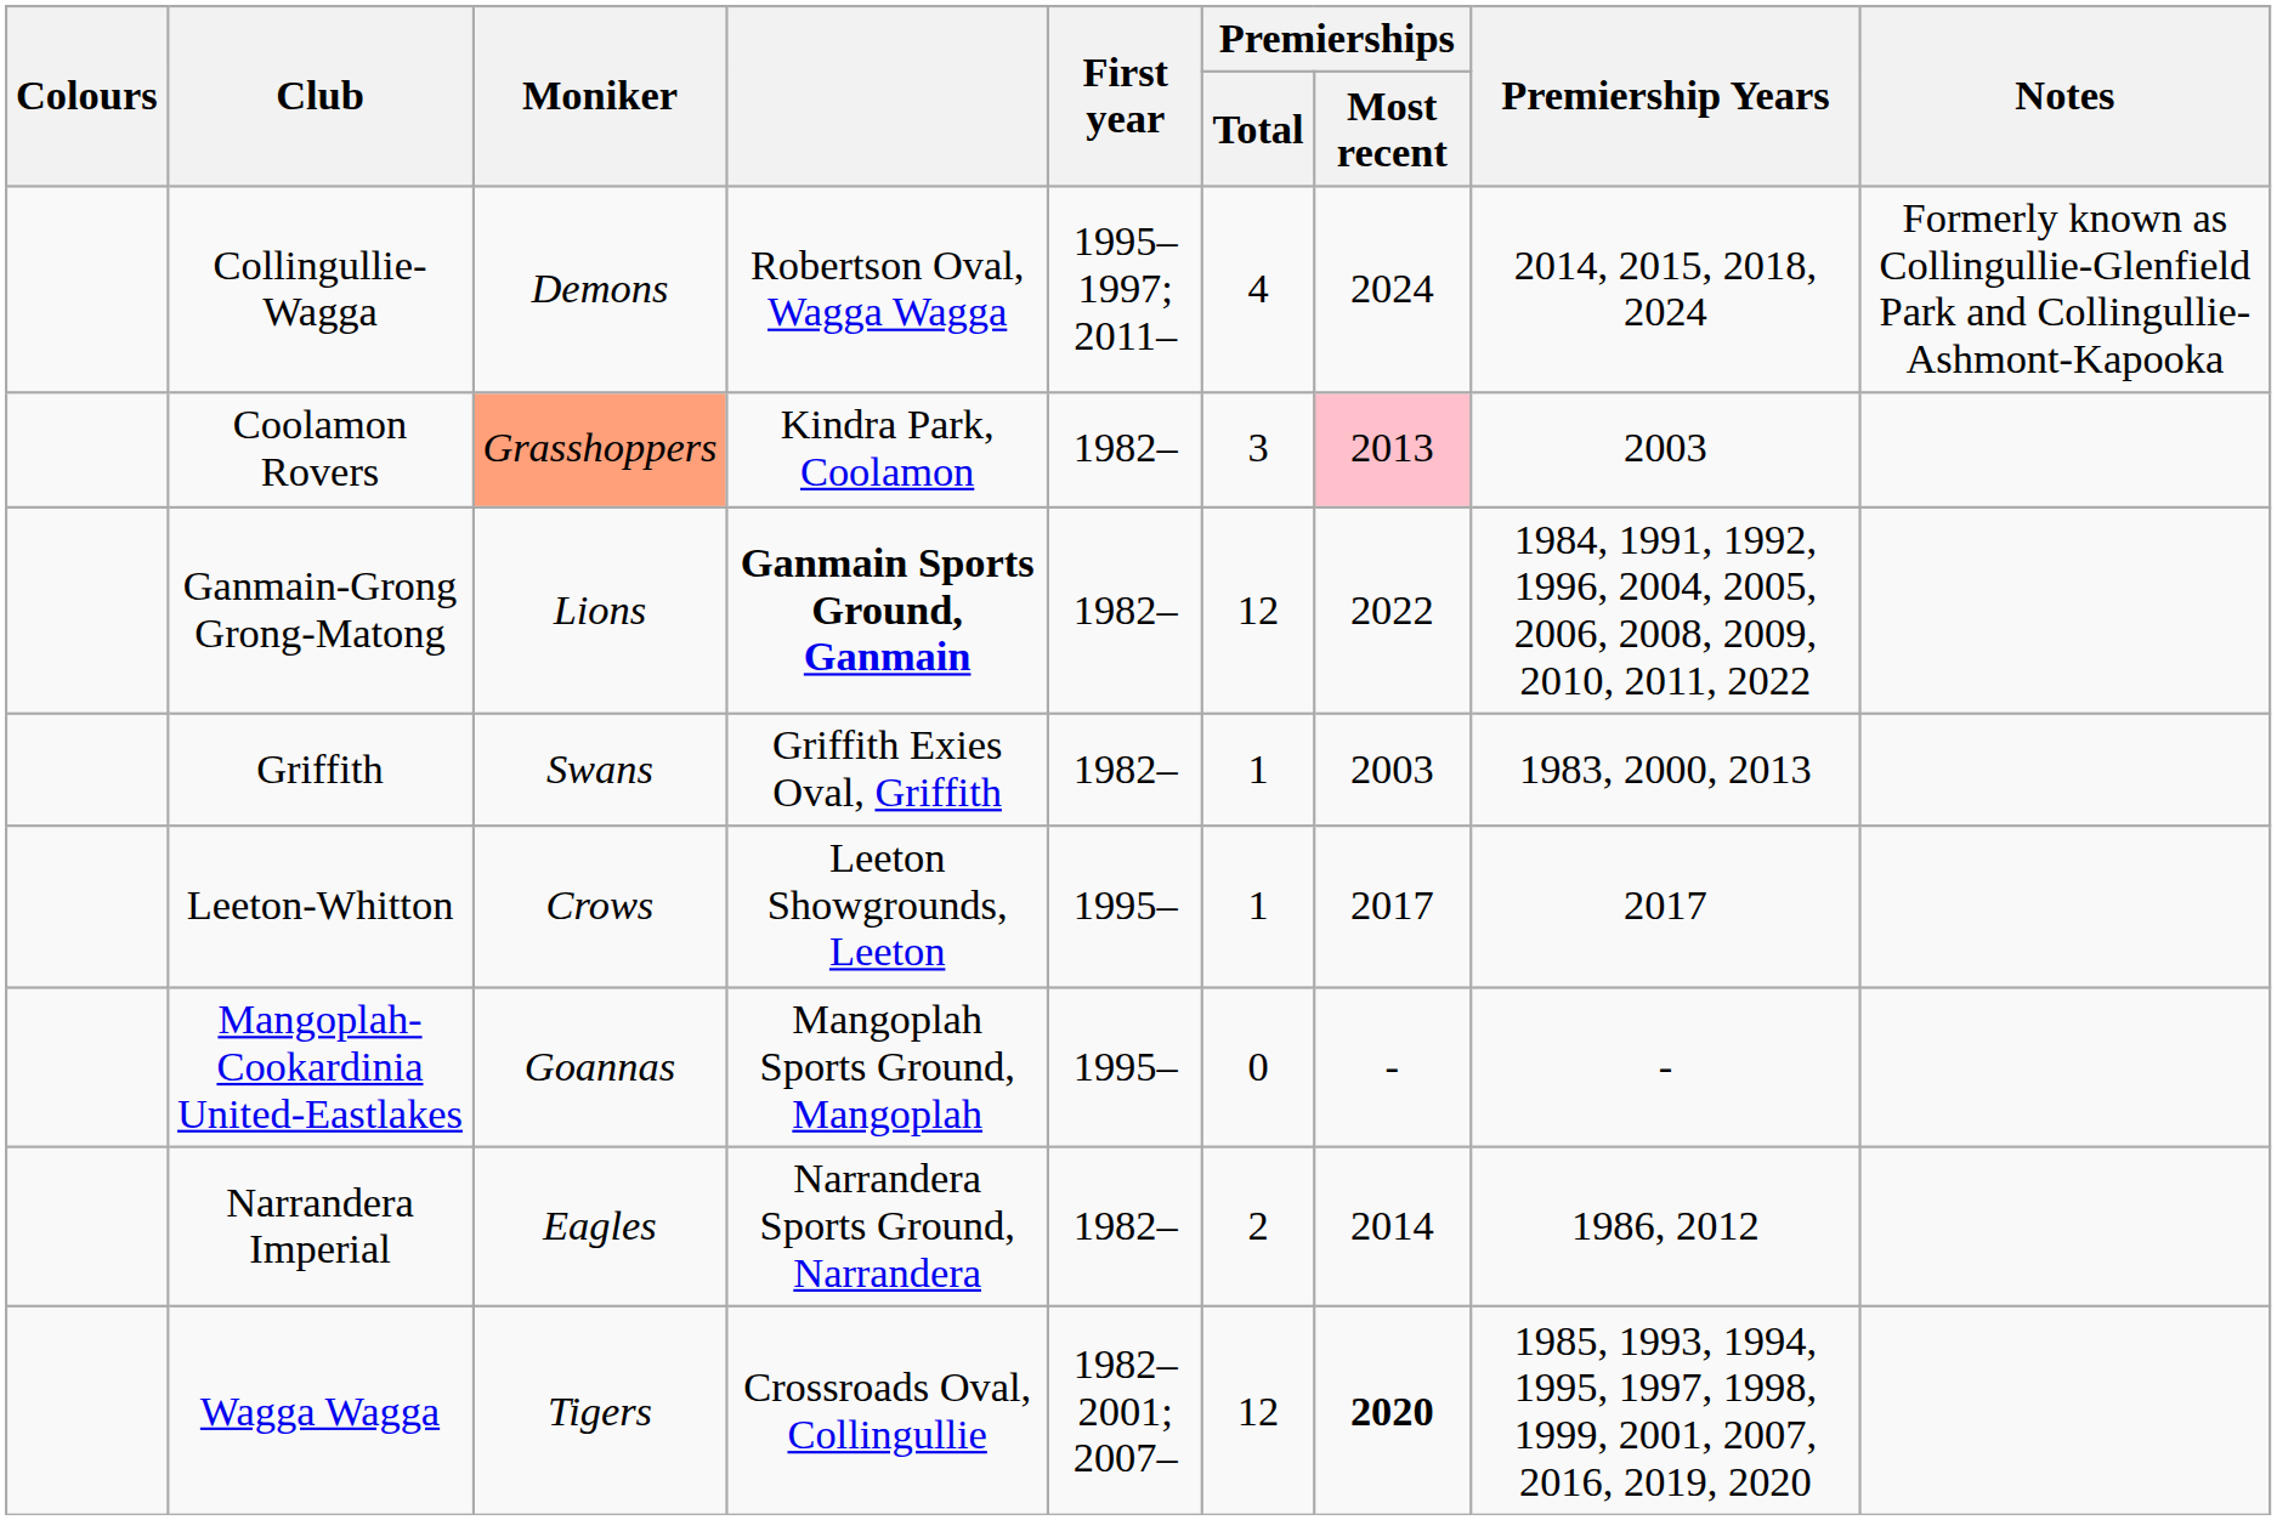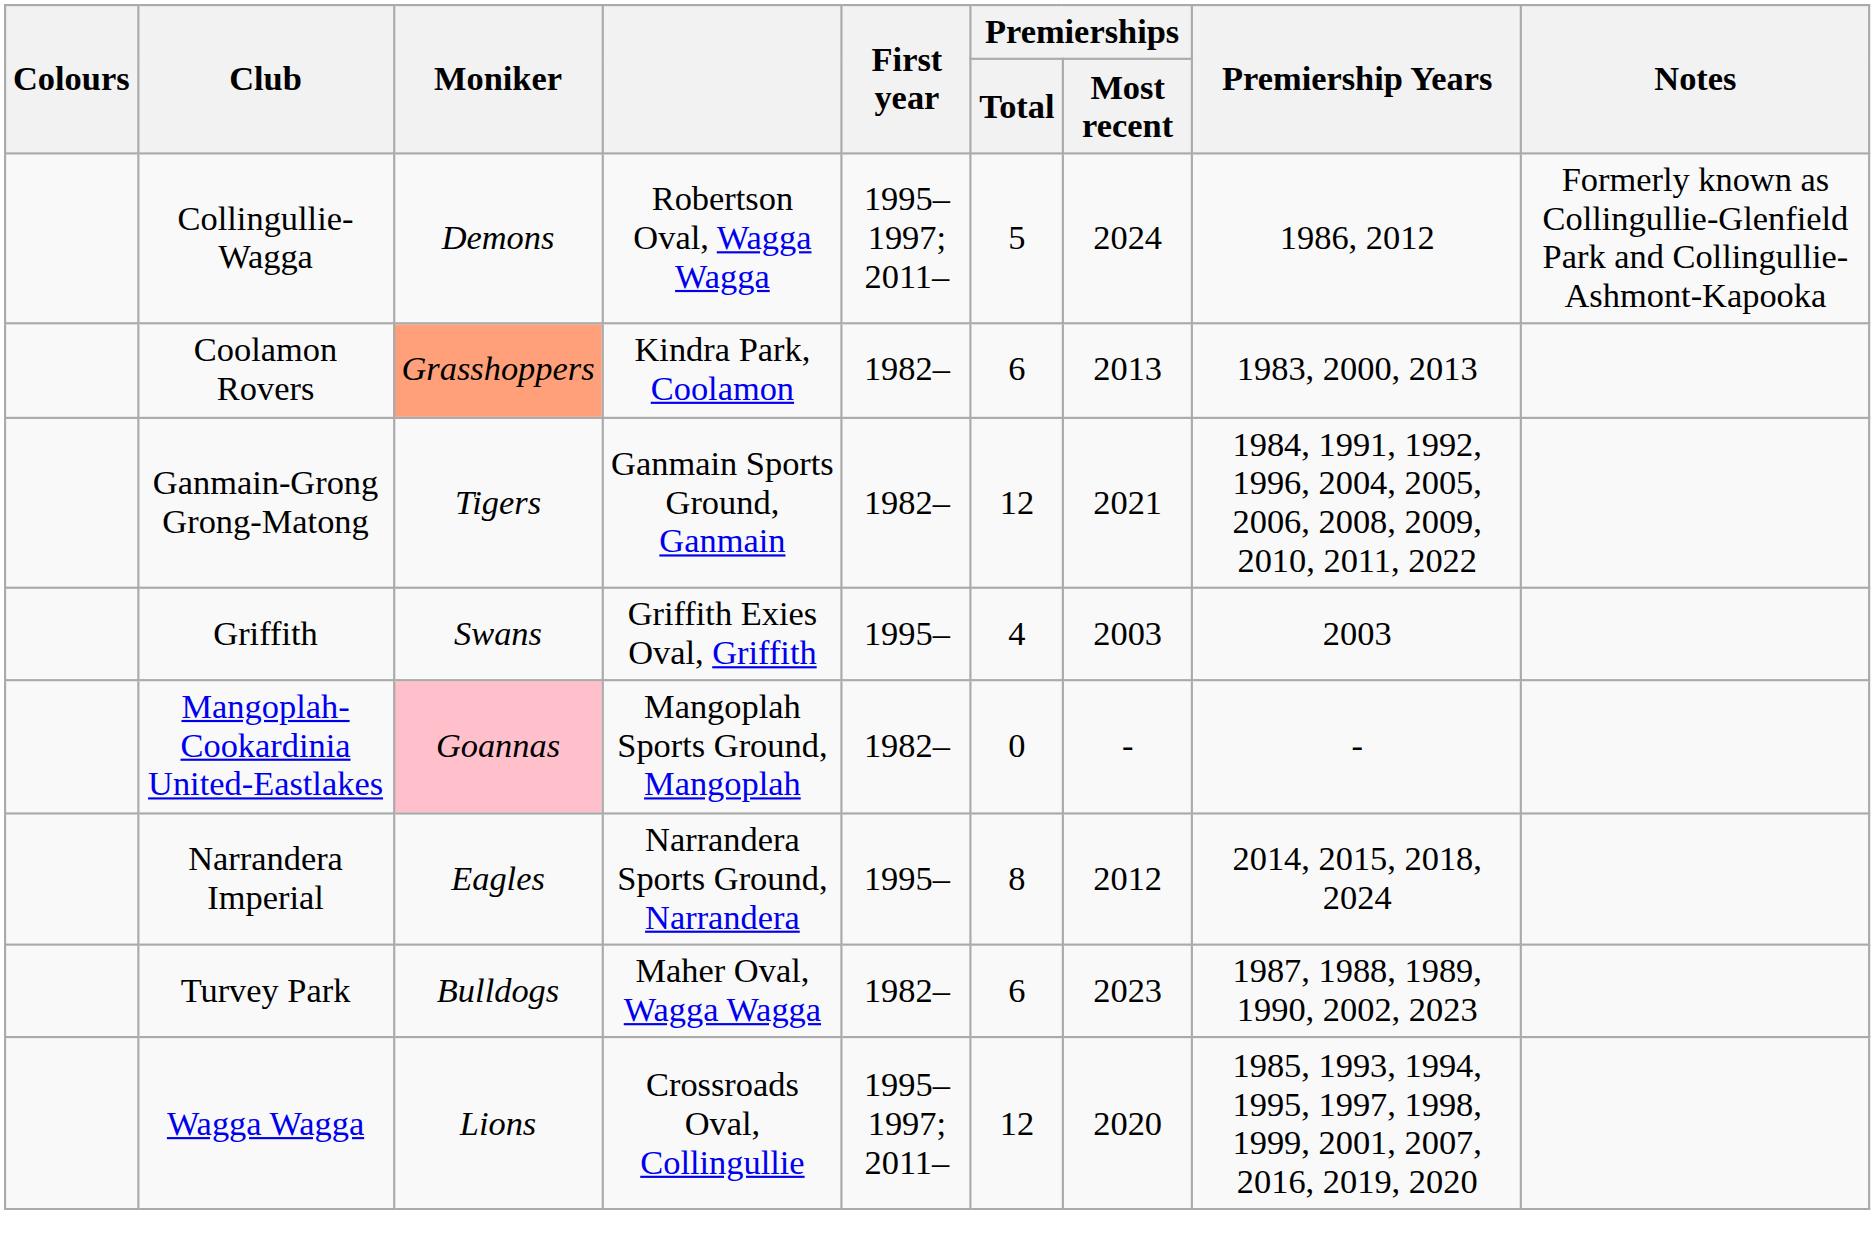Collingullie-Wagga | Premierships / Total: 4 -> 5
Collingullie-Wagga | Premiership Years: 2014, 2015, 2018, 2024 -> 1986, 2012
Coolamon Rovers | Premierships / Total: 3 -> 6
Coolamon Rovers | Premierships / Most recent: pink background -> no background
Coolamon Rovers | Premiership Years: 2003 -> 1983, 2000, 2013
Ganmain-Grong Grong-Matong | Moniker: Lions -> Tigers
Ganmain-Grong Grong-Matong | column 4: bold -> normal
Ganmain-Grong Grong-Matong | Premierships / Most recent: 2022 -> 2021
Griffith | First year: 1982– -> 1995–
Griffith | Premierships / Total: 1 -> 4
Griffith | Premiership Years: 1983, 2000, 2013 -> 2003
- row: Leeton-Whitton | Crows | Leeton Showgrounds, Leeton | 1995– | 1 | 2017 | 2017
Mangoplah-Cookardinia United-Eastlakes | Moniker: no background -> pink background
Mangoplah-Cookardinia United-Eastlakes | First year: 1995– -> 1982–
Narrandera Imperial | First year: 1982– -> 1995–
Narrandera Imperial | Premierships / Total: 2 -> 8
Narrandera Imperial | Premierships / Most recent: 2014 -> 2012
Narrandera Imperial | Premiership Years: 1986, 2012 -> 2014, 2015, 2018, 2024
+ row: Turvey Park | Bulldogs | Maher Oval, Wagga Wagga | 1982– | 6 | 2023 | 1987, 1988, 1989, 1990, 2002, 2023
Wagga Wagga | Moniker: Tigers -> Lions
Wagga Wagga | First year: 1982–2001; 2007– -> 1995–1997; 2011–
Wagga Wagga | Premierships / Most recent: bold -> normal
